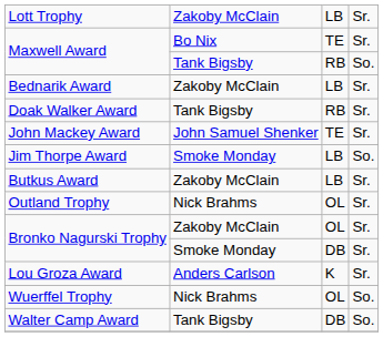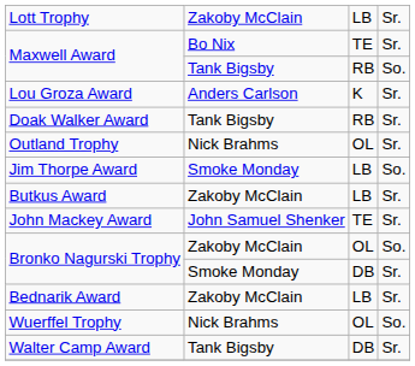rows swapped: Bednarik Award <-> Lou Groza Award
rows swapped: John Mackey Award <-> Outland Trophy
Bronko Nagurski Trophy / Zakoby McClain | column 4: Sr. -> So.
Walter Camp Award | column 4: So. -> Sr.
